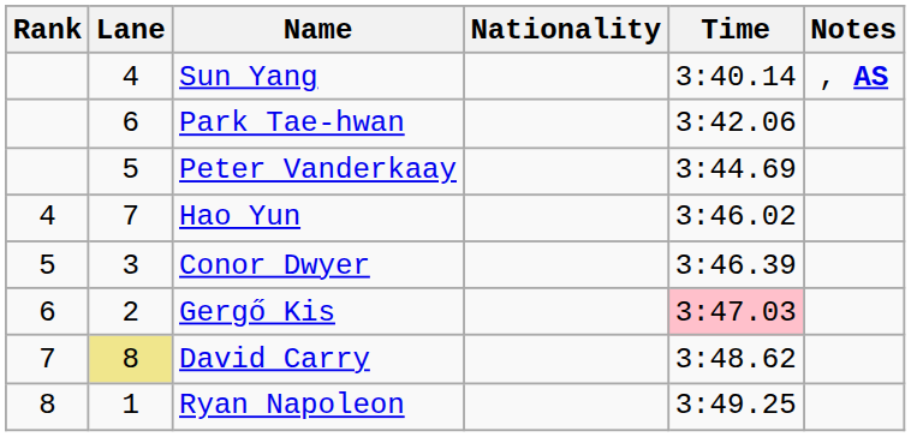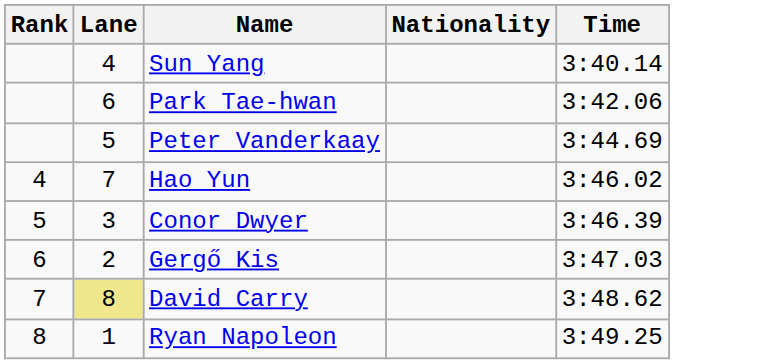- column: Notes | , AS
Gergő Kis | Time: pink background -> no background
